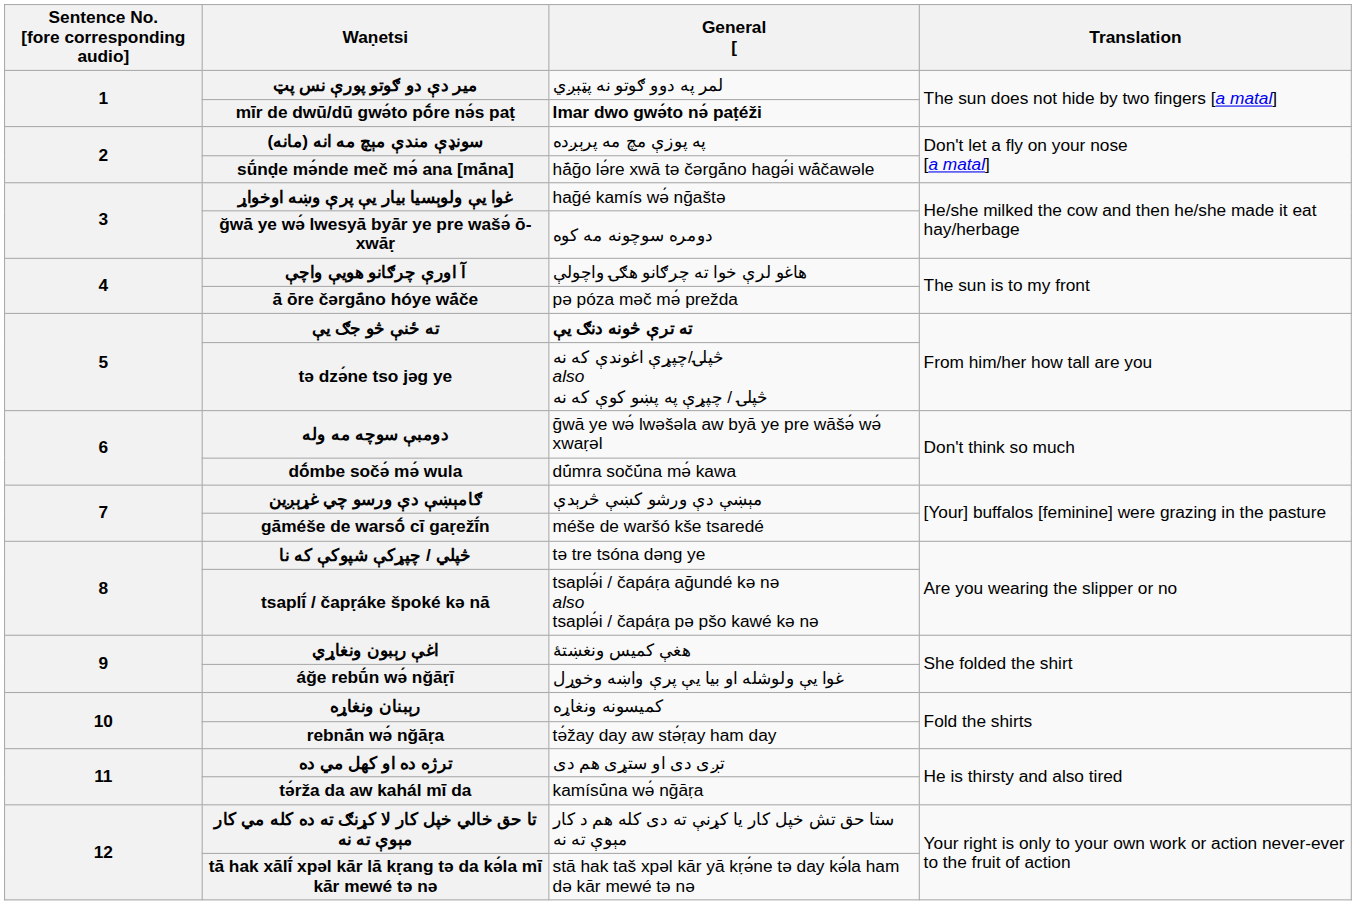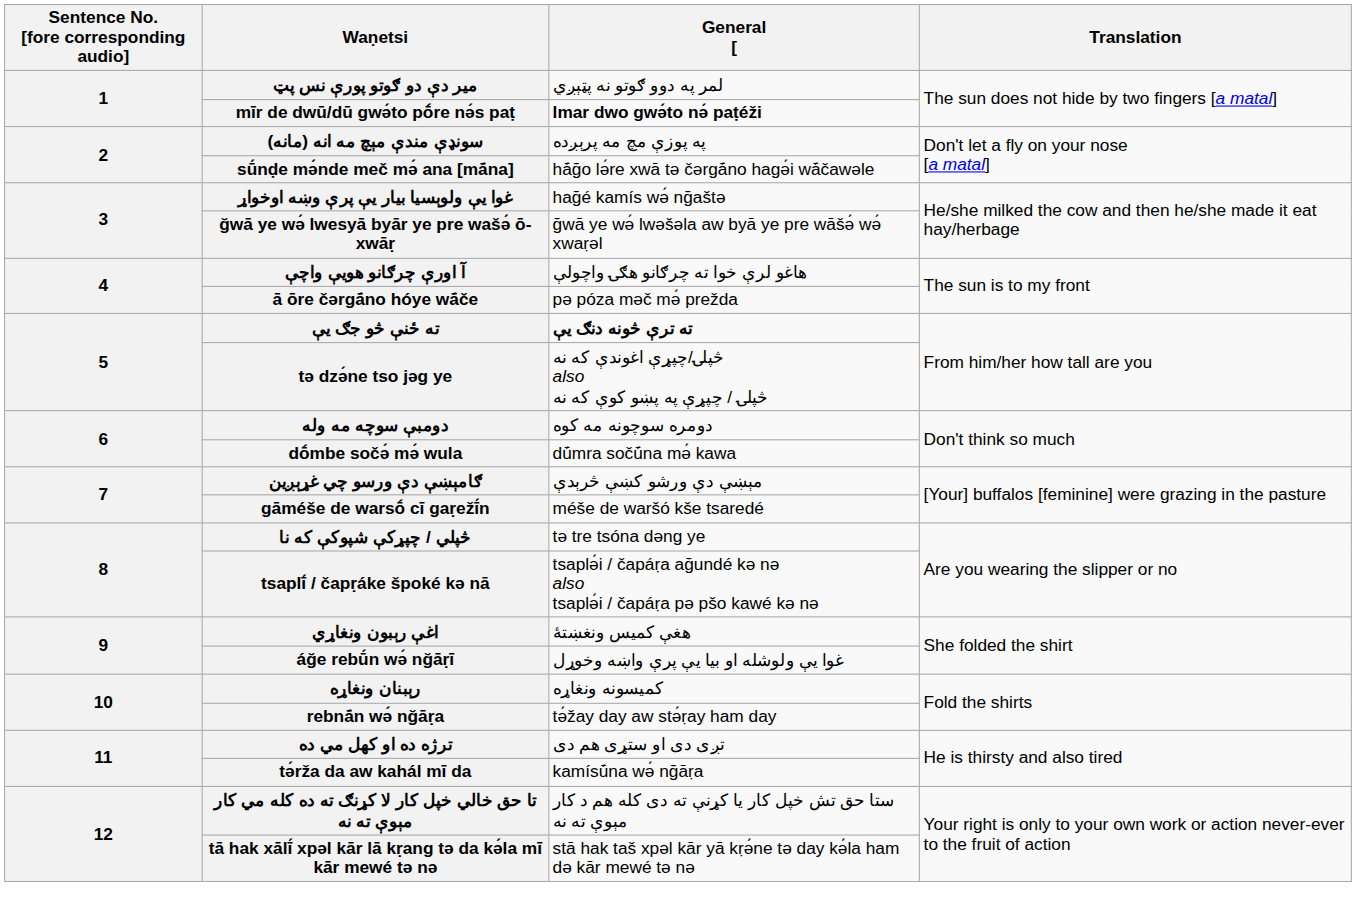ğwā ye wə́ lwesyā byār ye pre wašə́ ō-xwāṛ | General [: دومره سوچونه مه کوه -> ğwā ye wə́ lwəšəla aw byā ye pre wāšə́ wə́ xwaṛəl
دومبې سوچه مه وله | General [: ğwā ye wə́ lwəšəla aw byā ye pre wāšə́ wə́ xwaṛəl -> دومره سوچونه مه کوه
